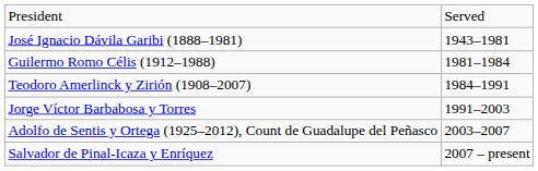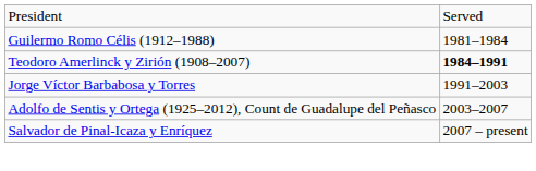- row: José Ignacio Dávila Garibi (1888–1981) | 1943–1981
Teodoro Amerlinck y Zirión (1908–2007) | column 2: normal -> bold
